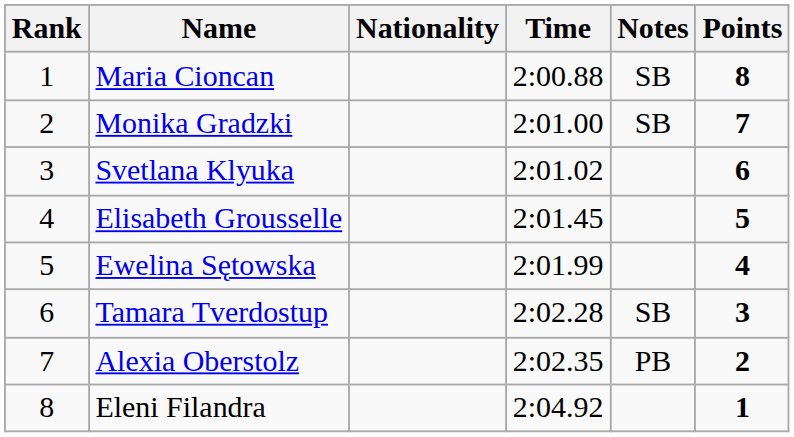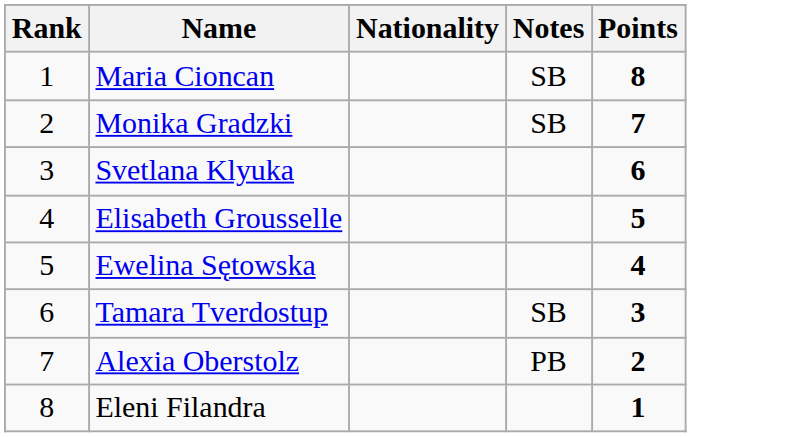- column: Time | 2:00.88 | 2:01.00 | 2:01.02 | 2:01.45 | 2:01.99 | 2:02.28 | 2:02.35 | 2:04.92
